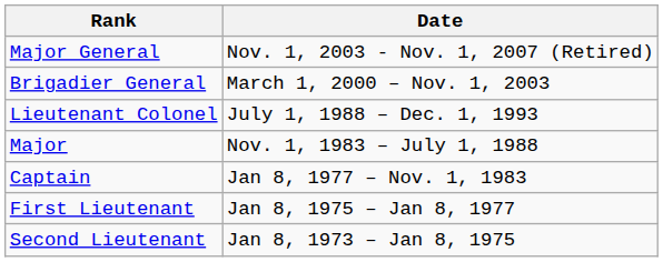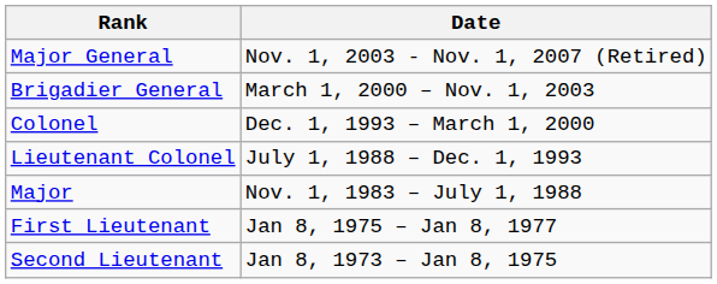+ row: Colonel | Dec. 1, 1993 – March 1, 2000
- row: Captain | Jan 8, 1977 – Nov. 1, 1983
